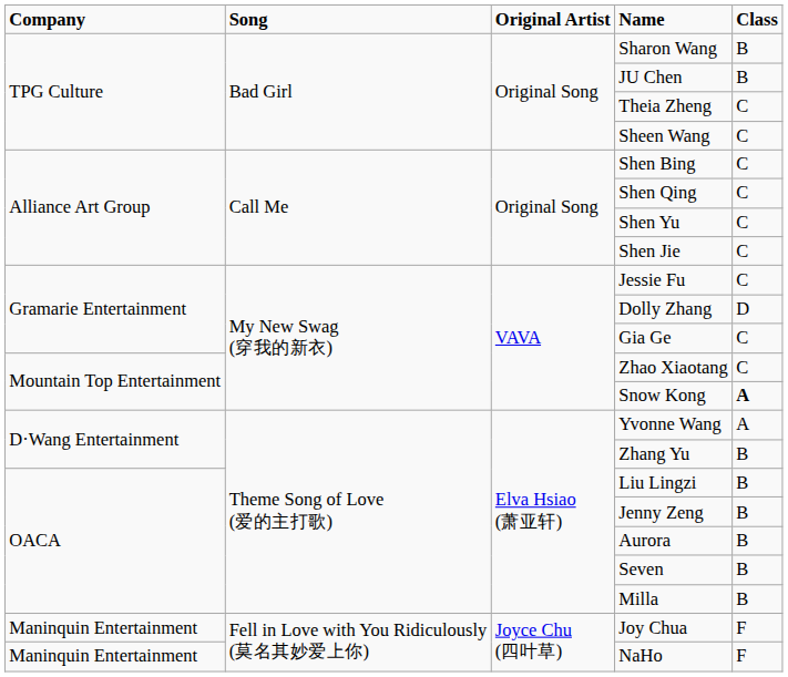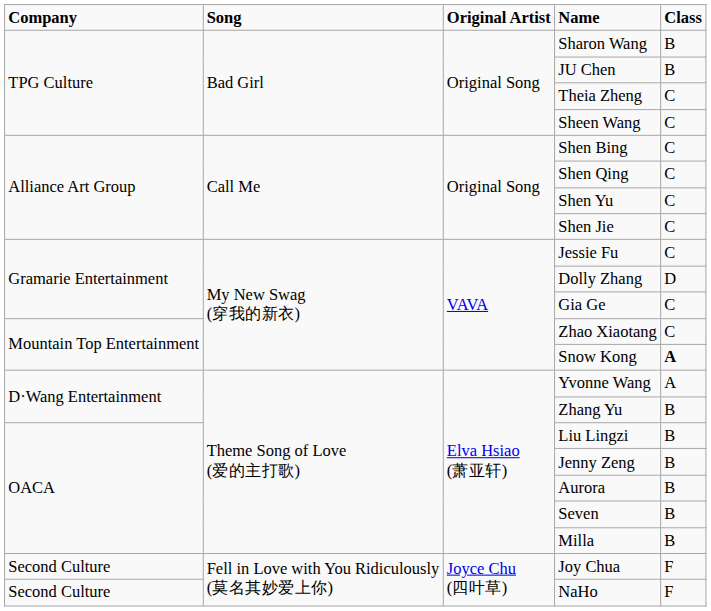Joy Chua | Company: Maninquin Entertainment -> Second Culture
NaHo | Company: Maninquin Entertainment -> Second Culture
